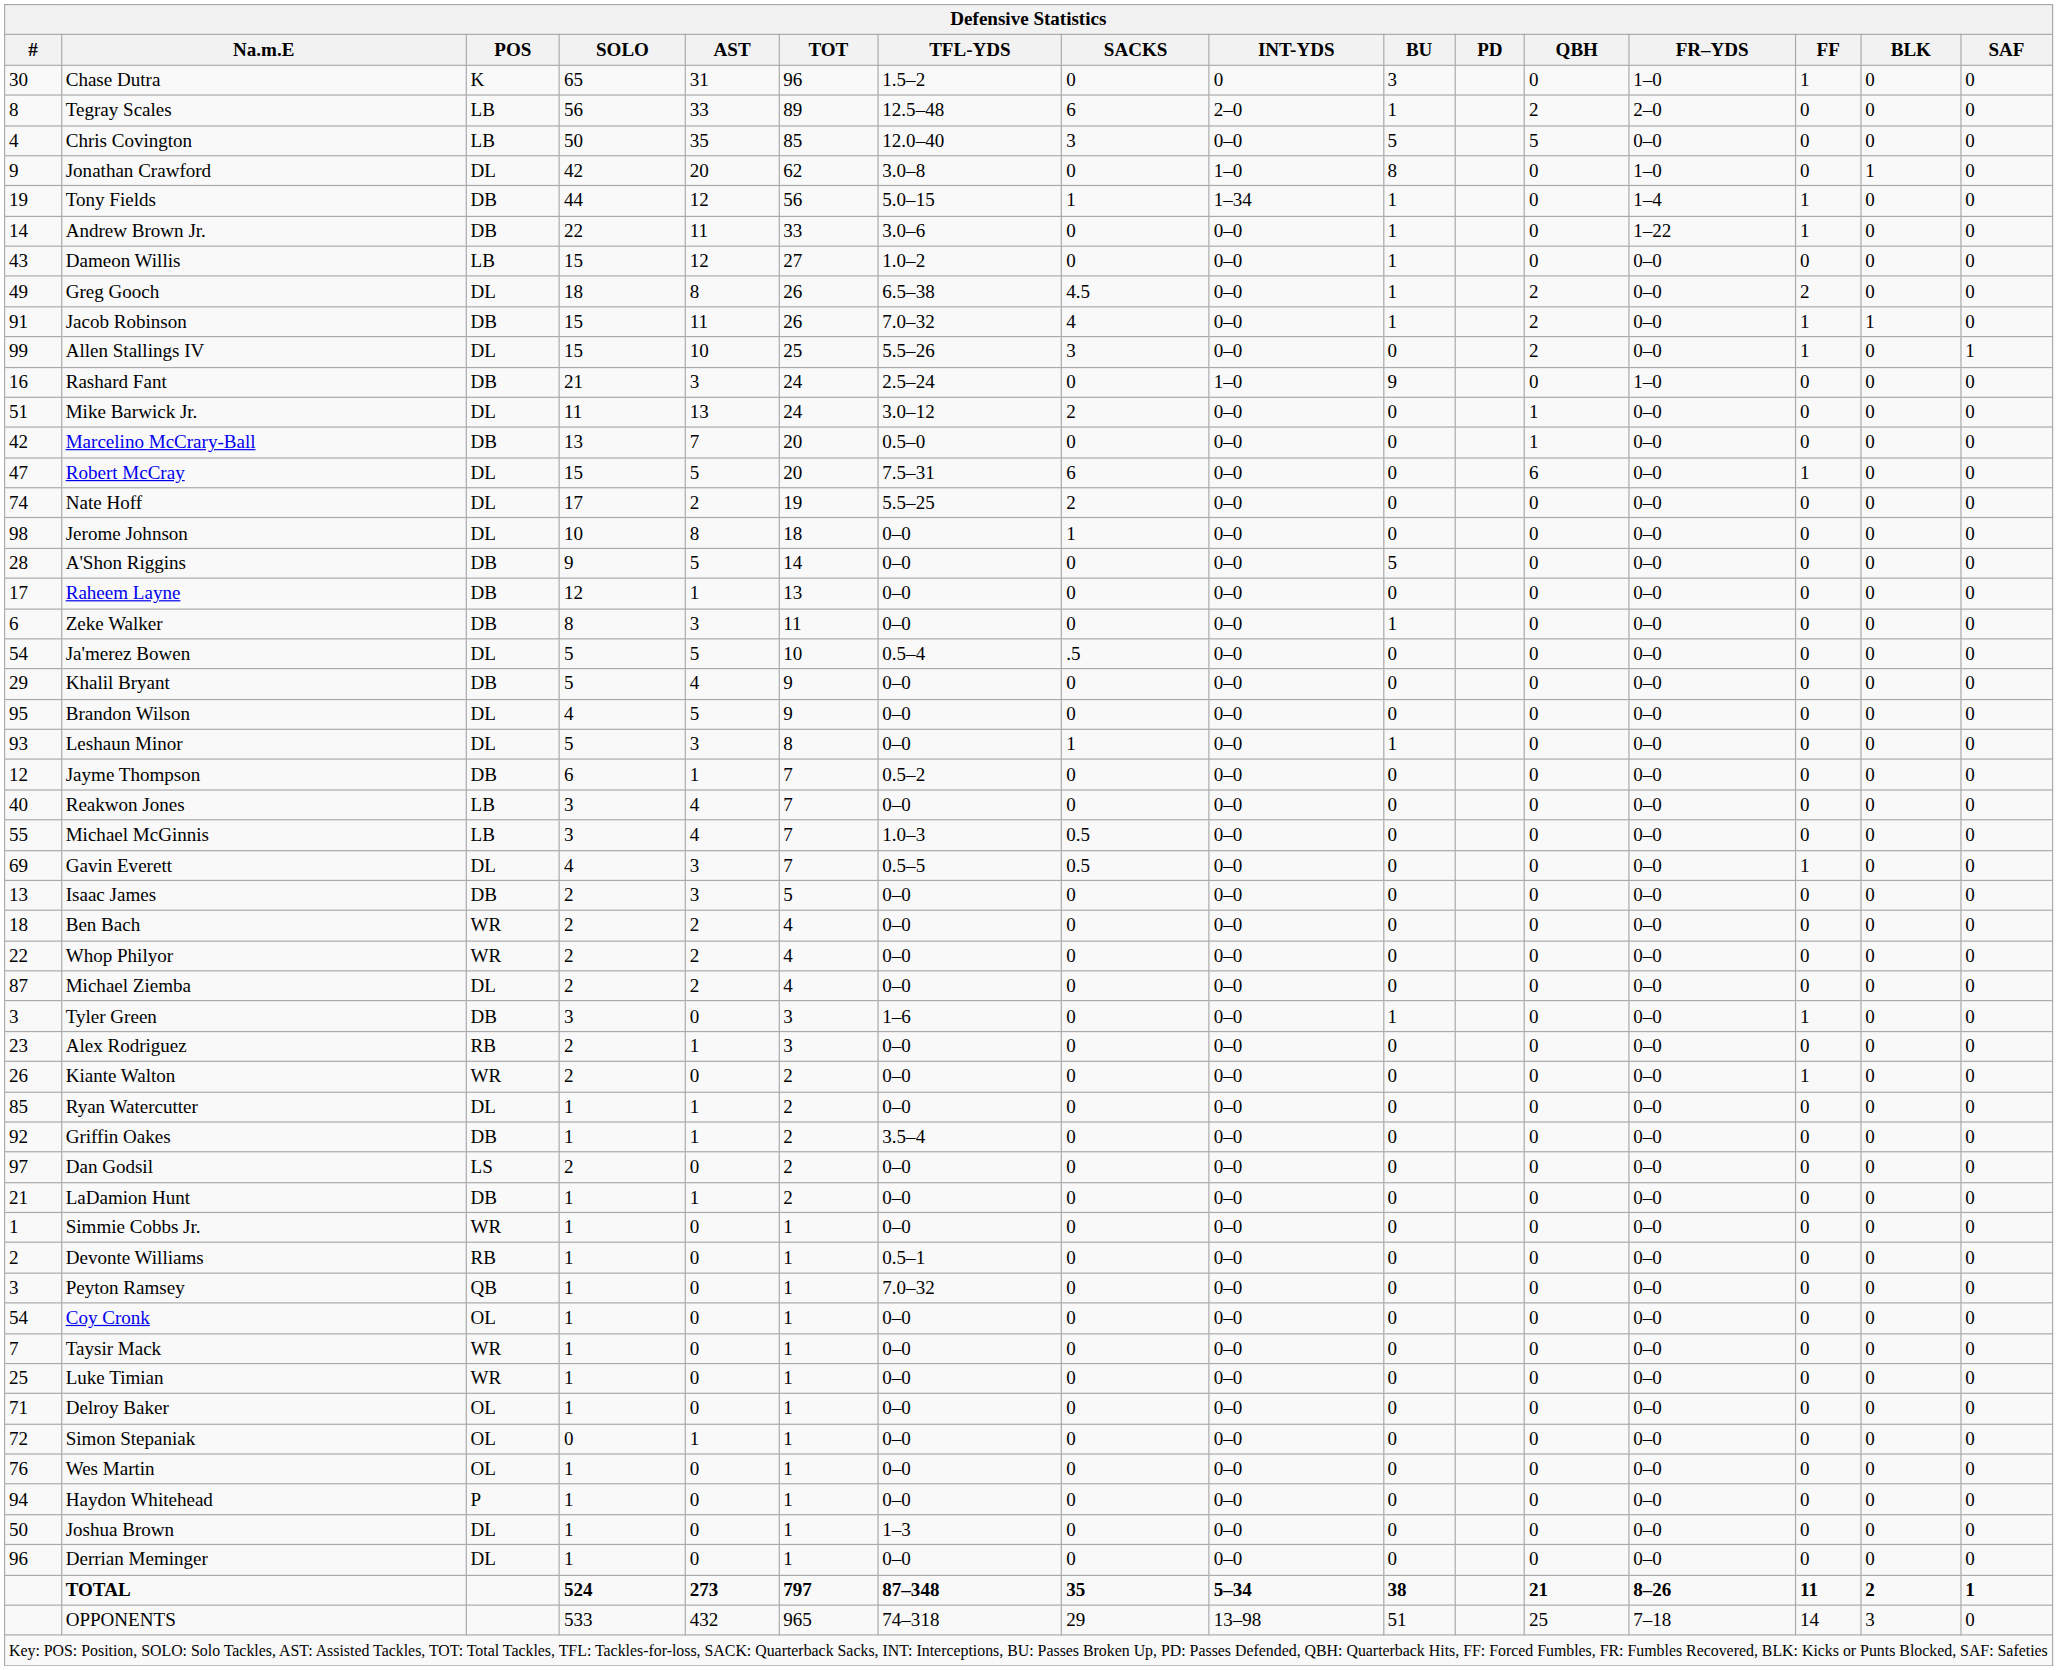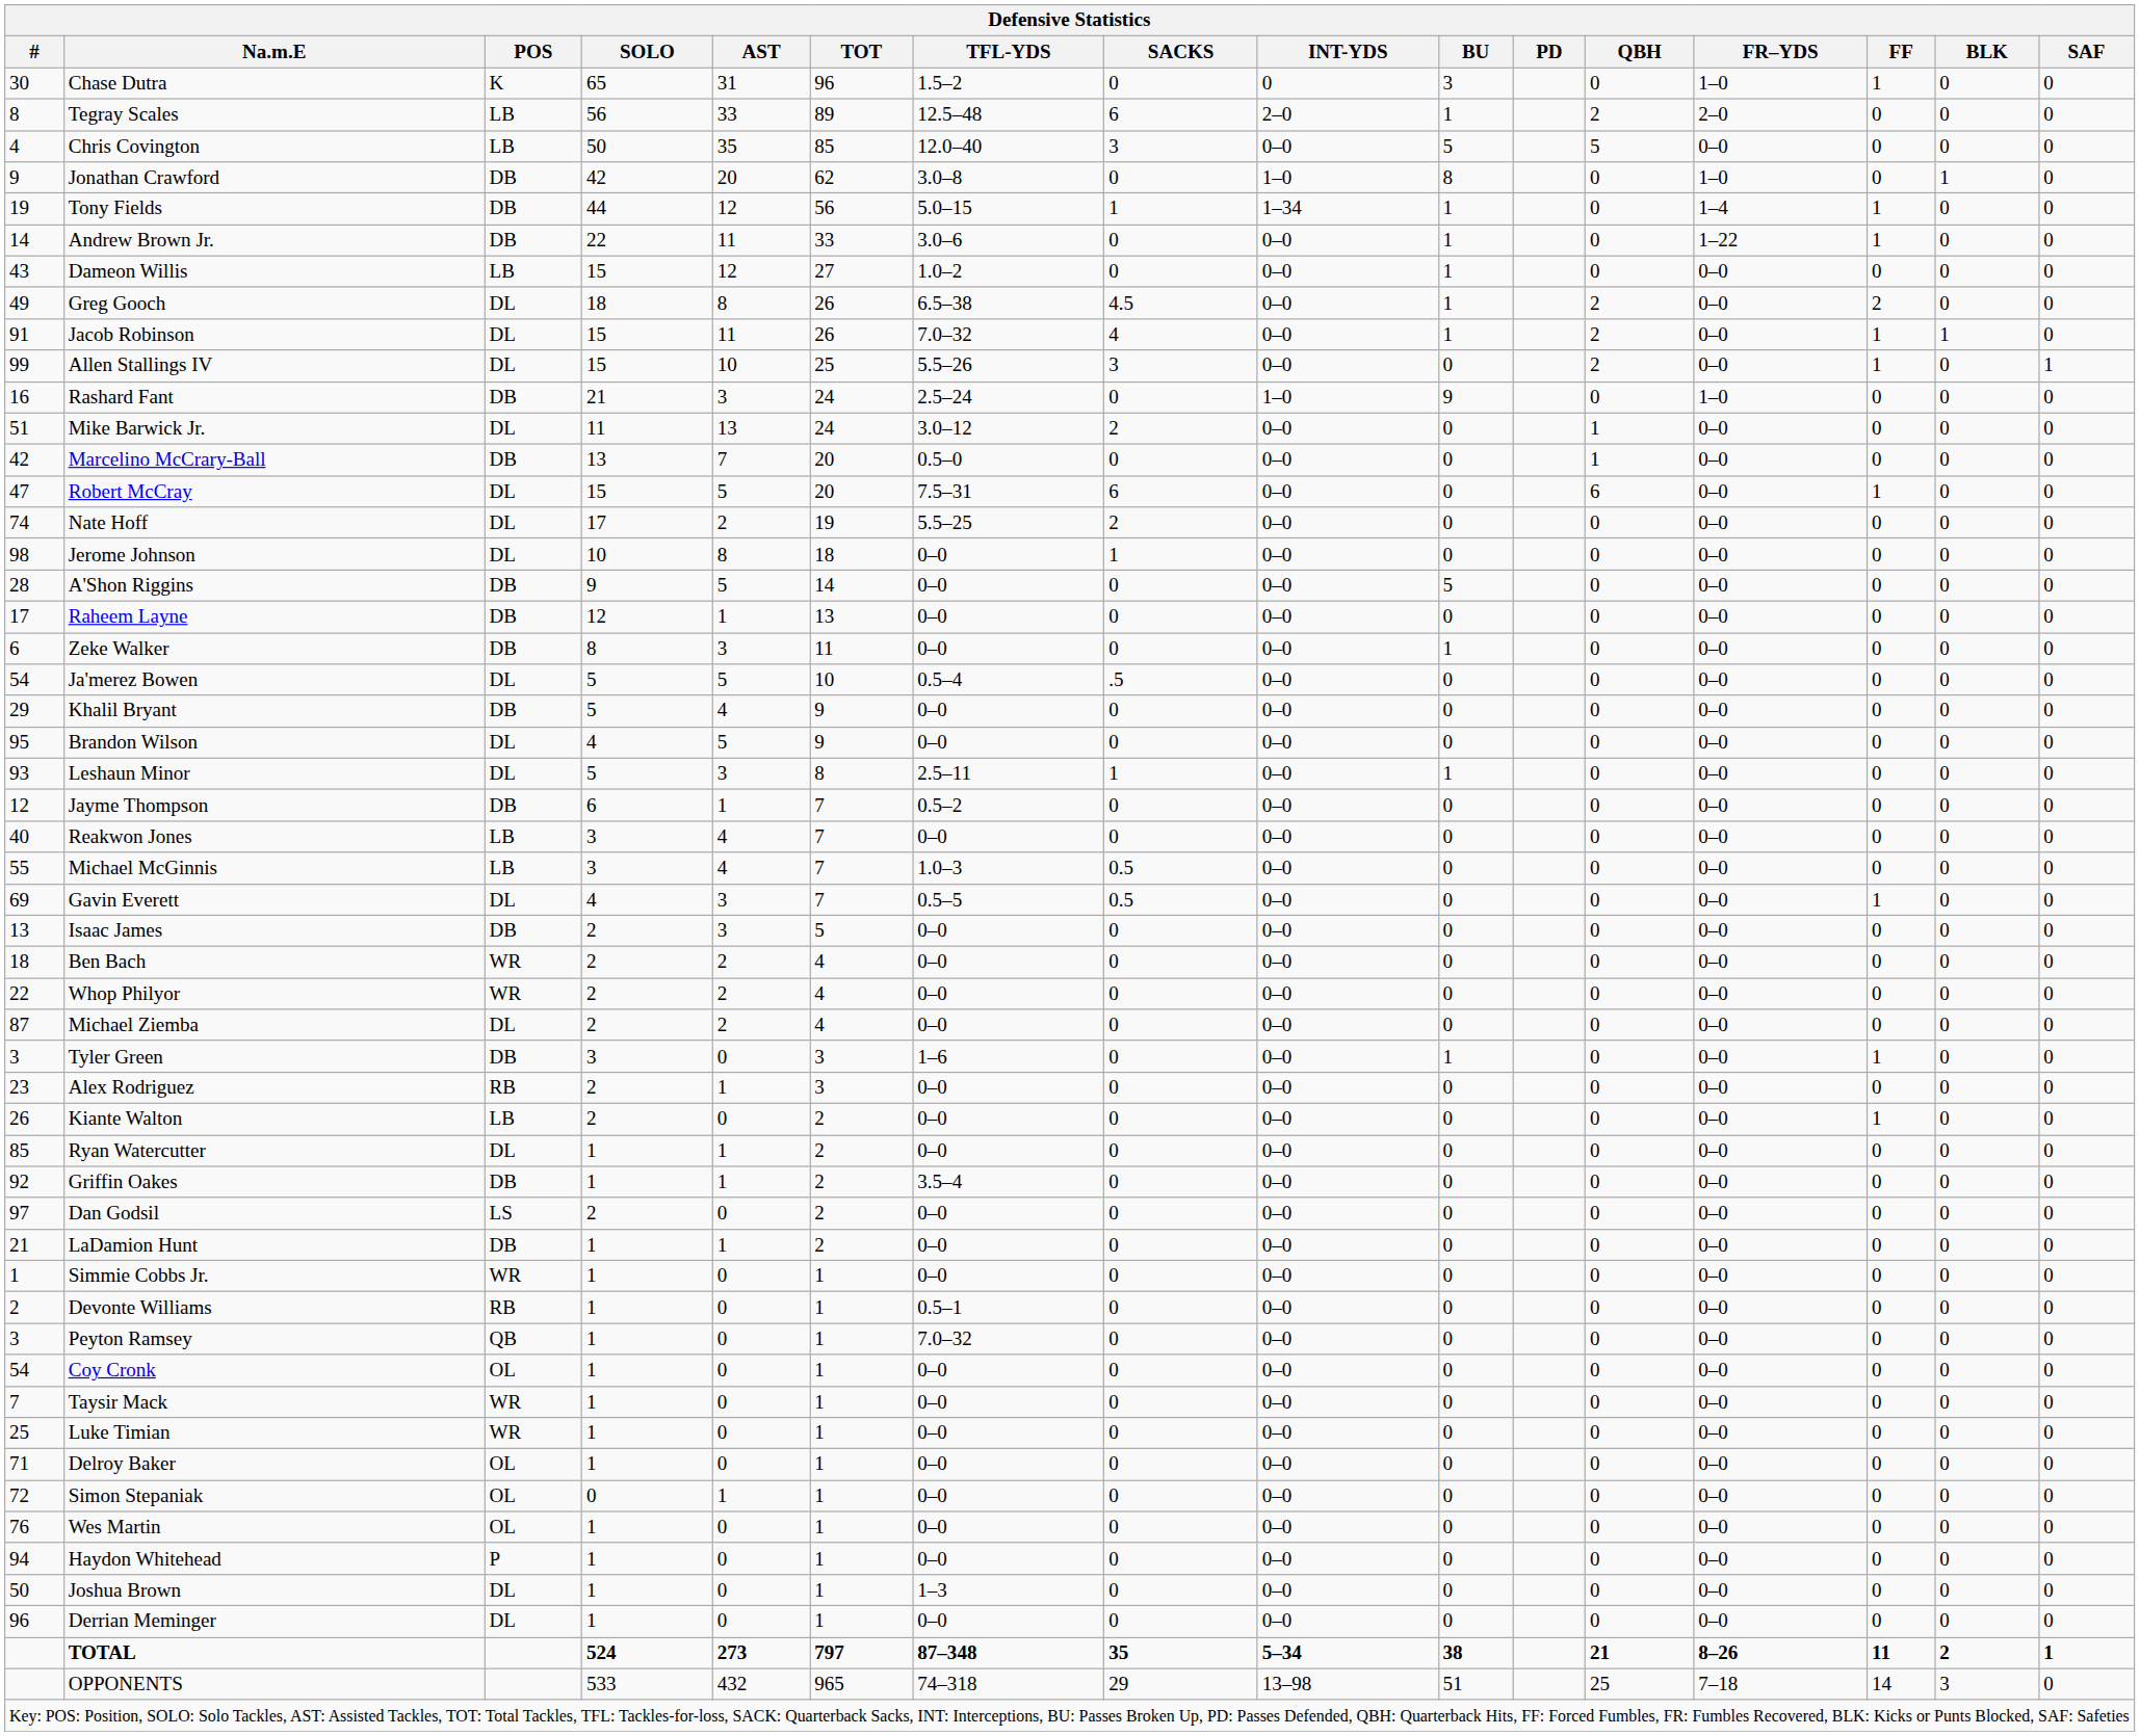Jonathan Crawford | POS: DL -> DB
Jacob Robinson | POS: DB -> DL
Leshaun Minor | TFL-YDS: 0–0 -> 2.5–11
Kiante Walton | POS: WR -> LB
